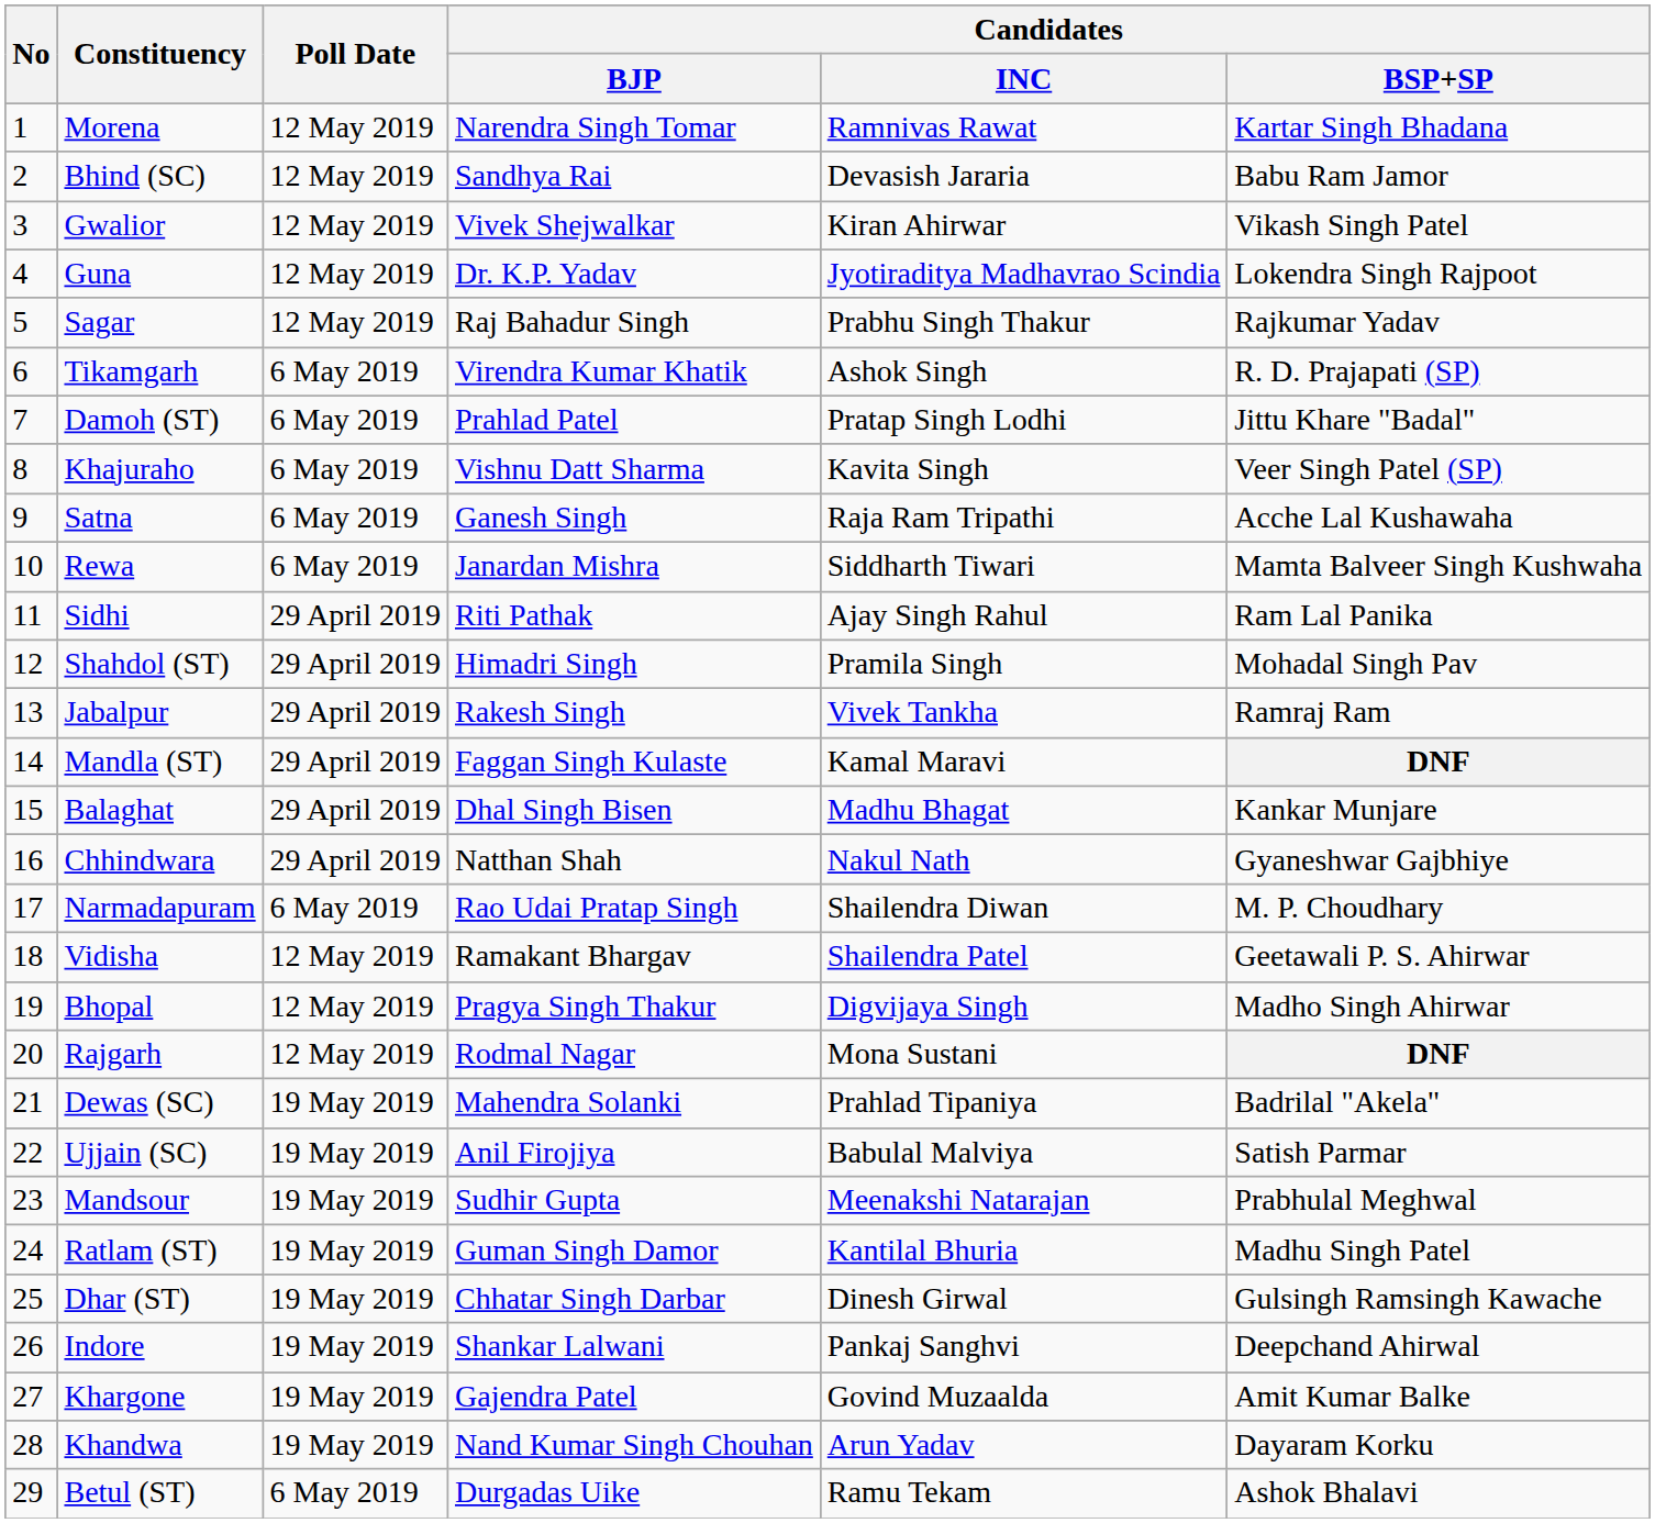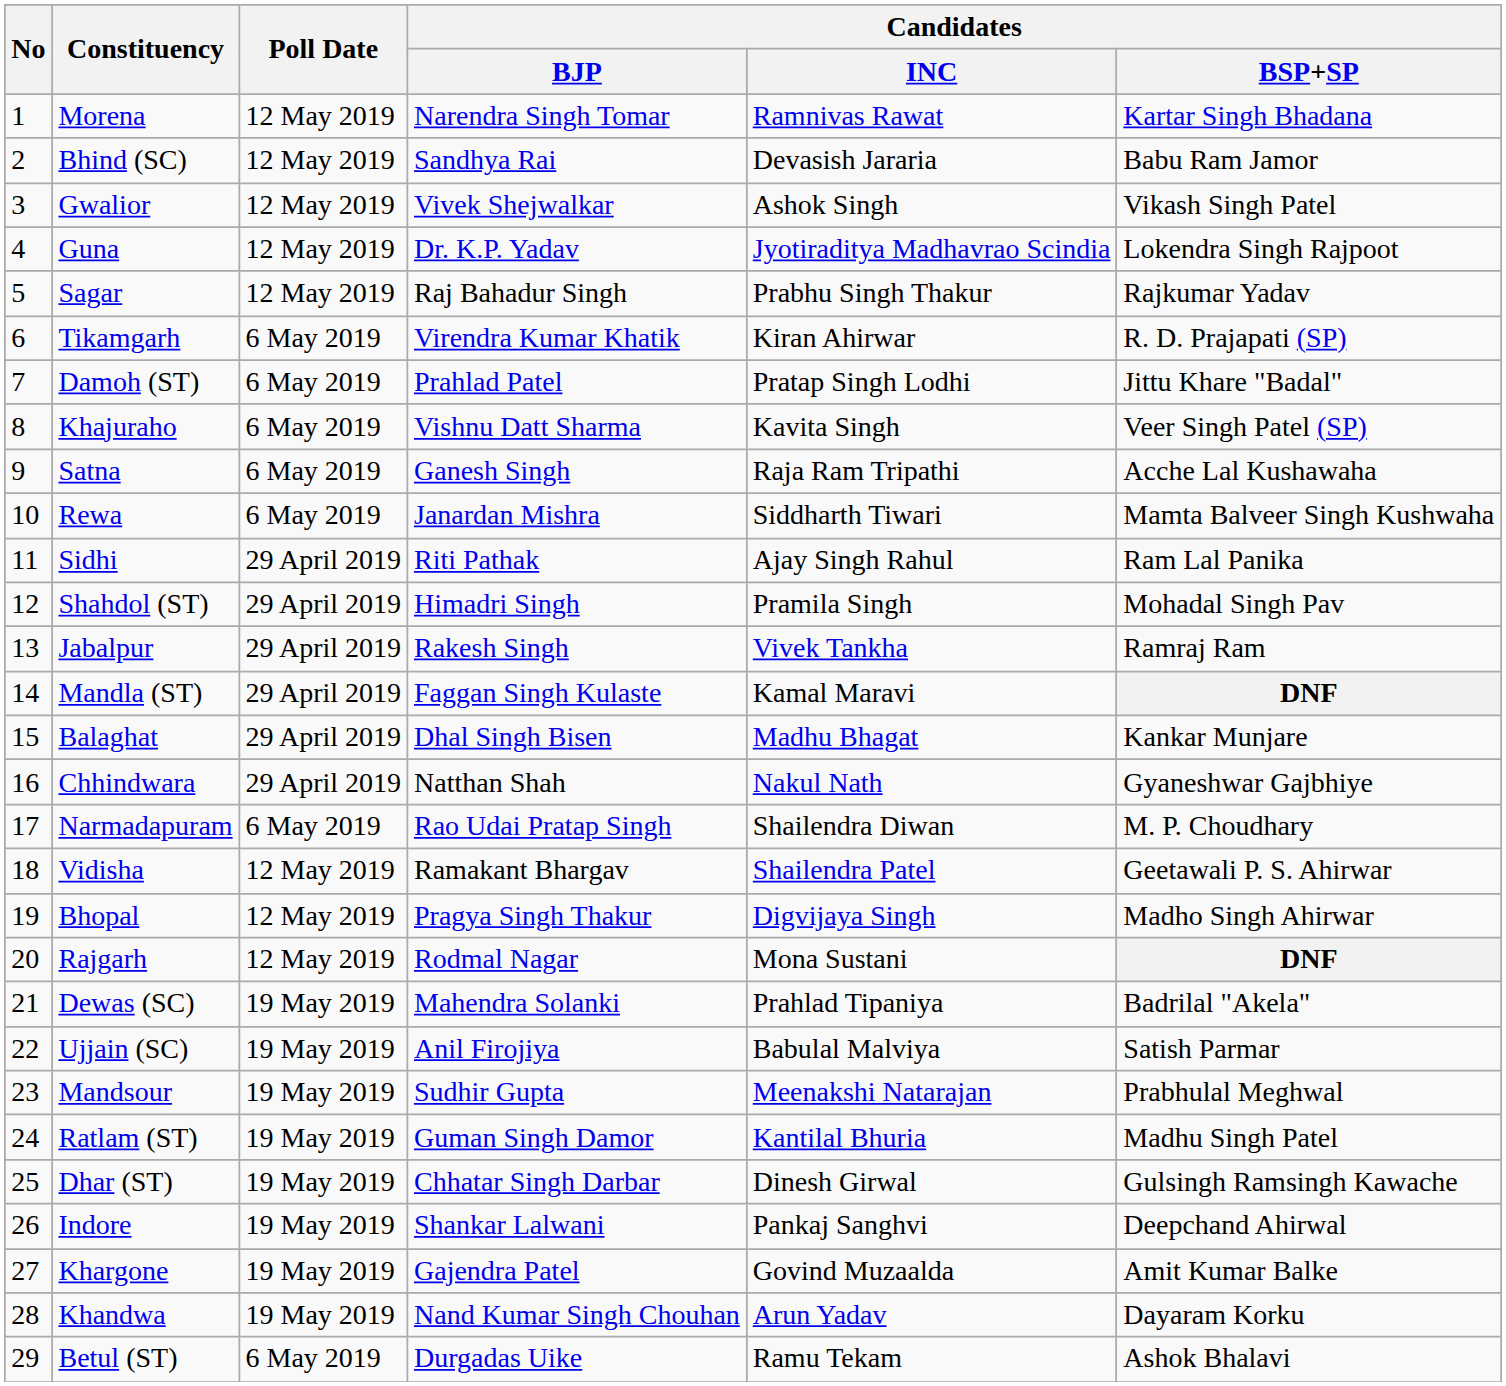Gwalior | Candidates / INC: Kiran Ahirwar -> Ashok Singh
Tikamgarh | Candidates / INC: Ashok Singh -> Kiran Ahirwar
